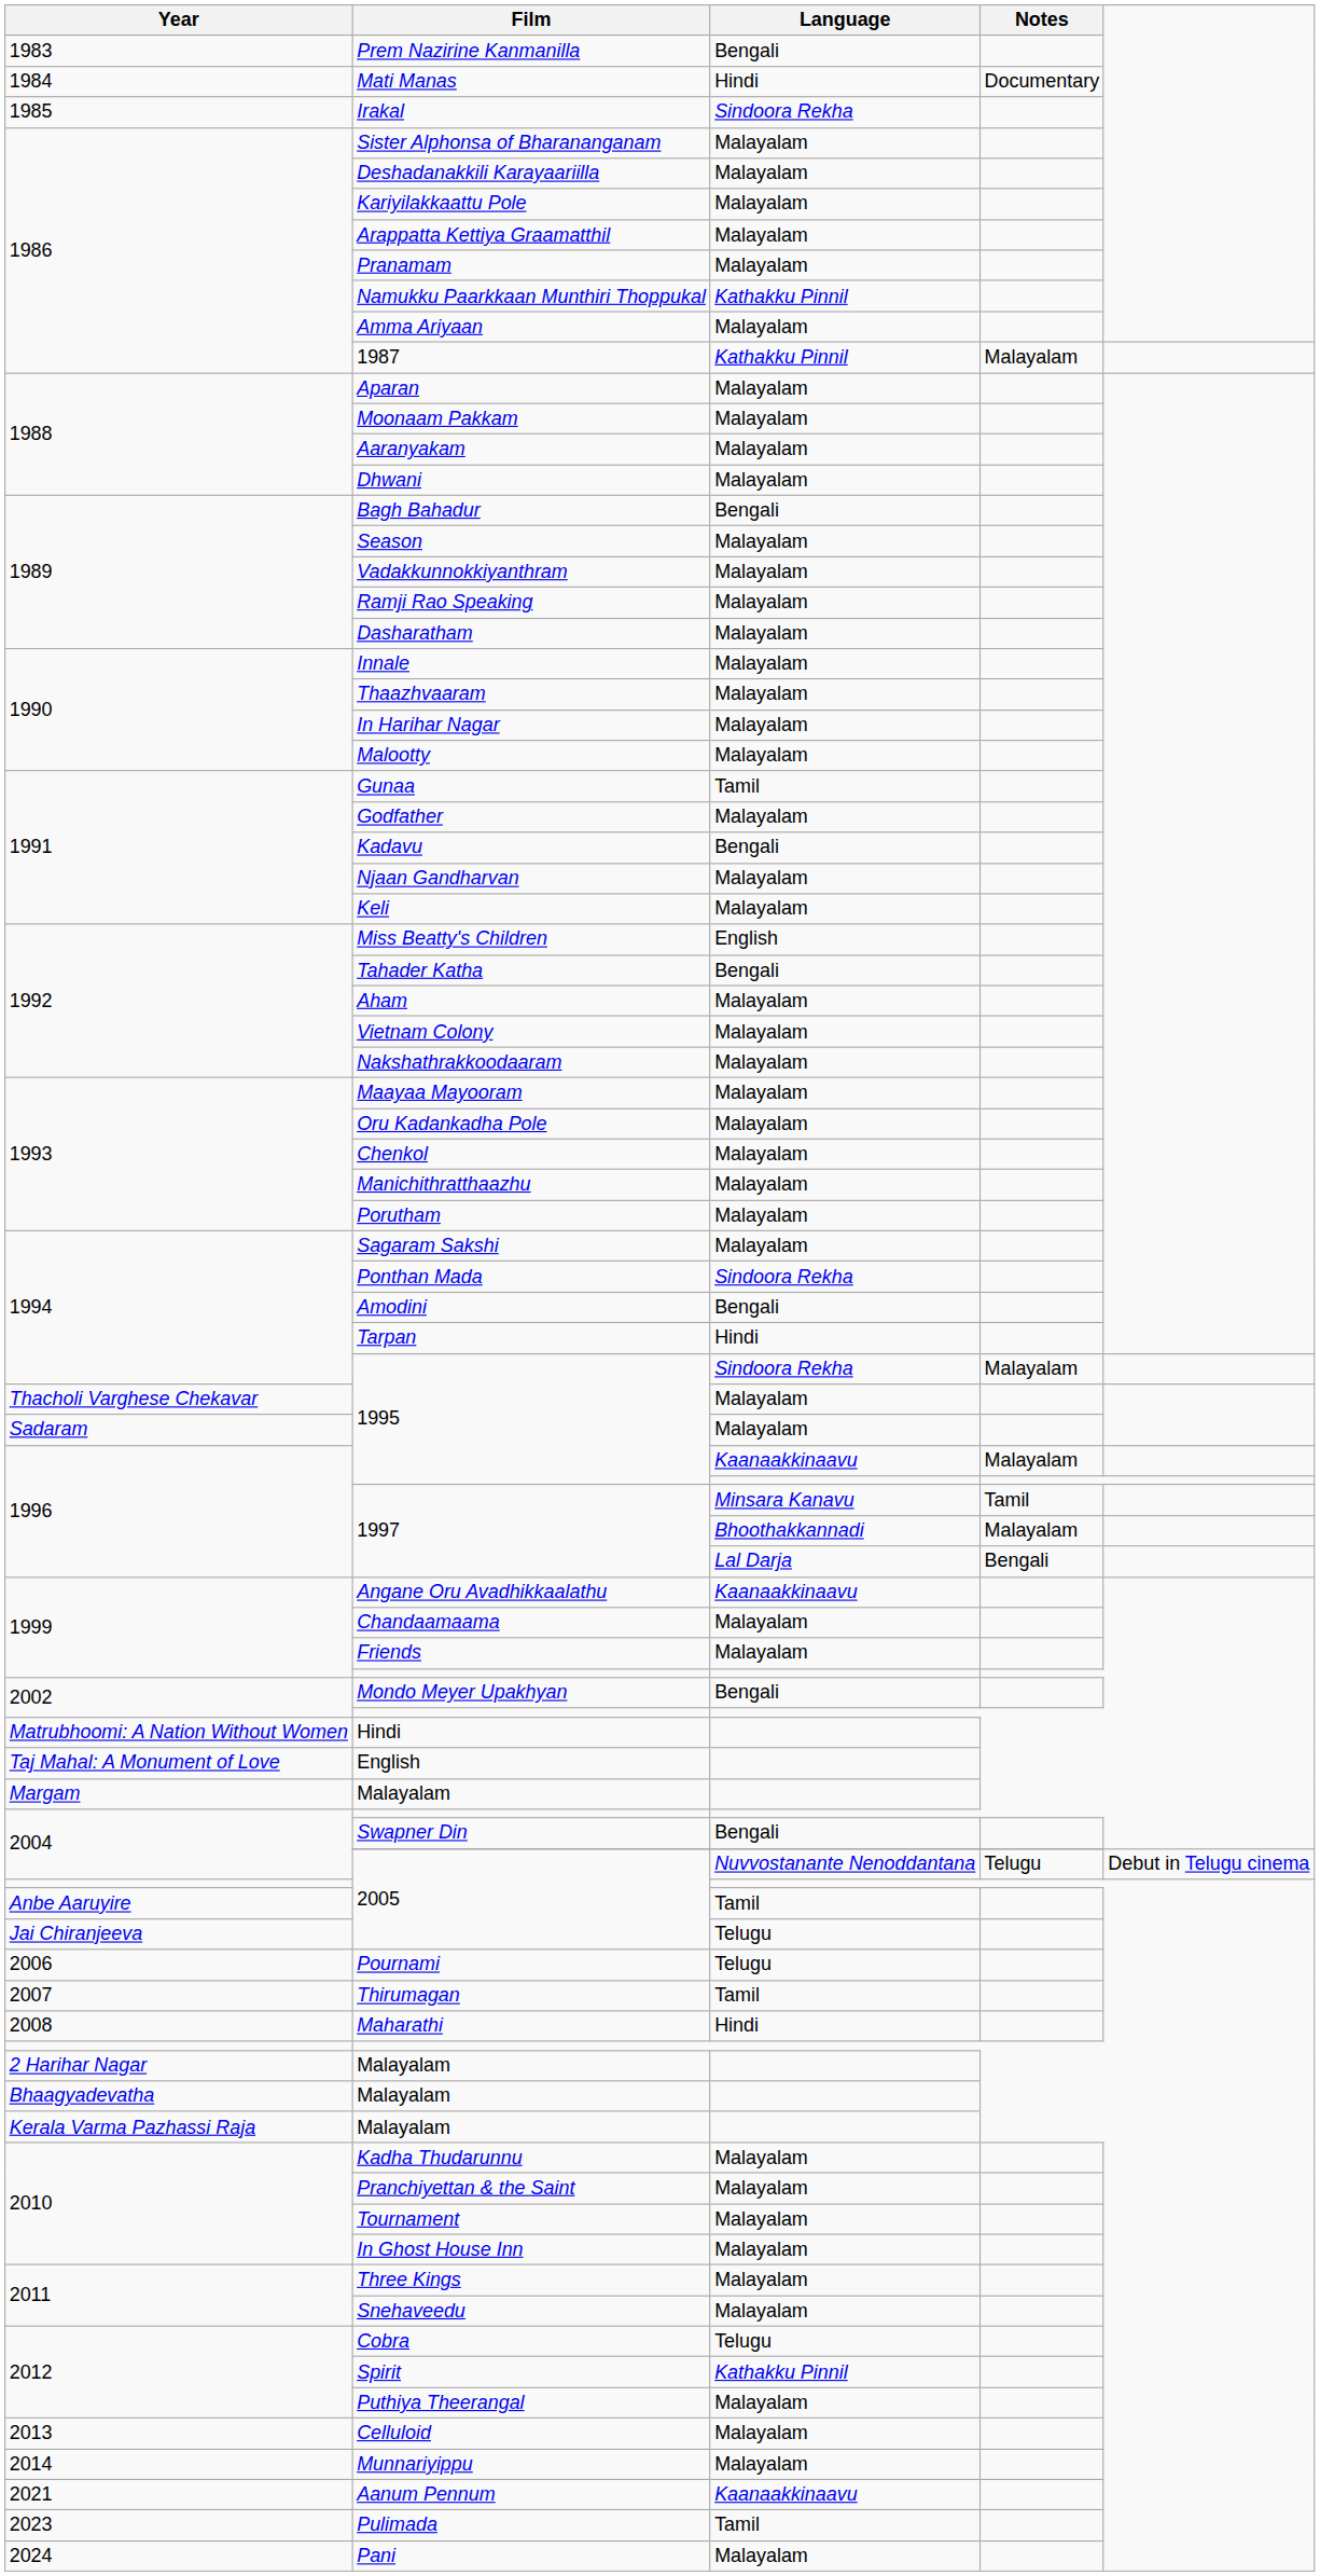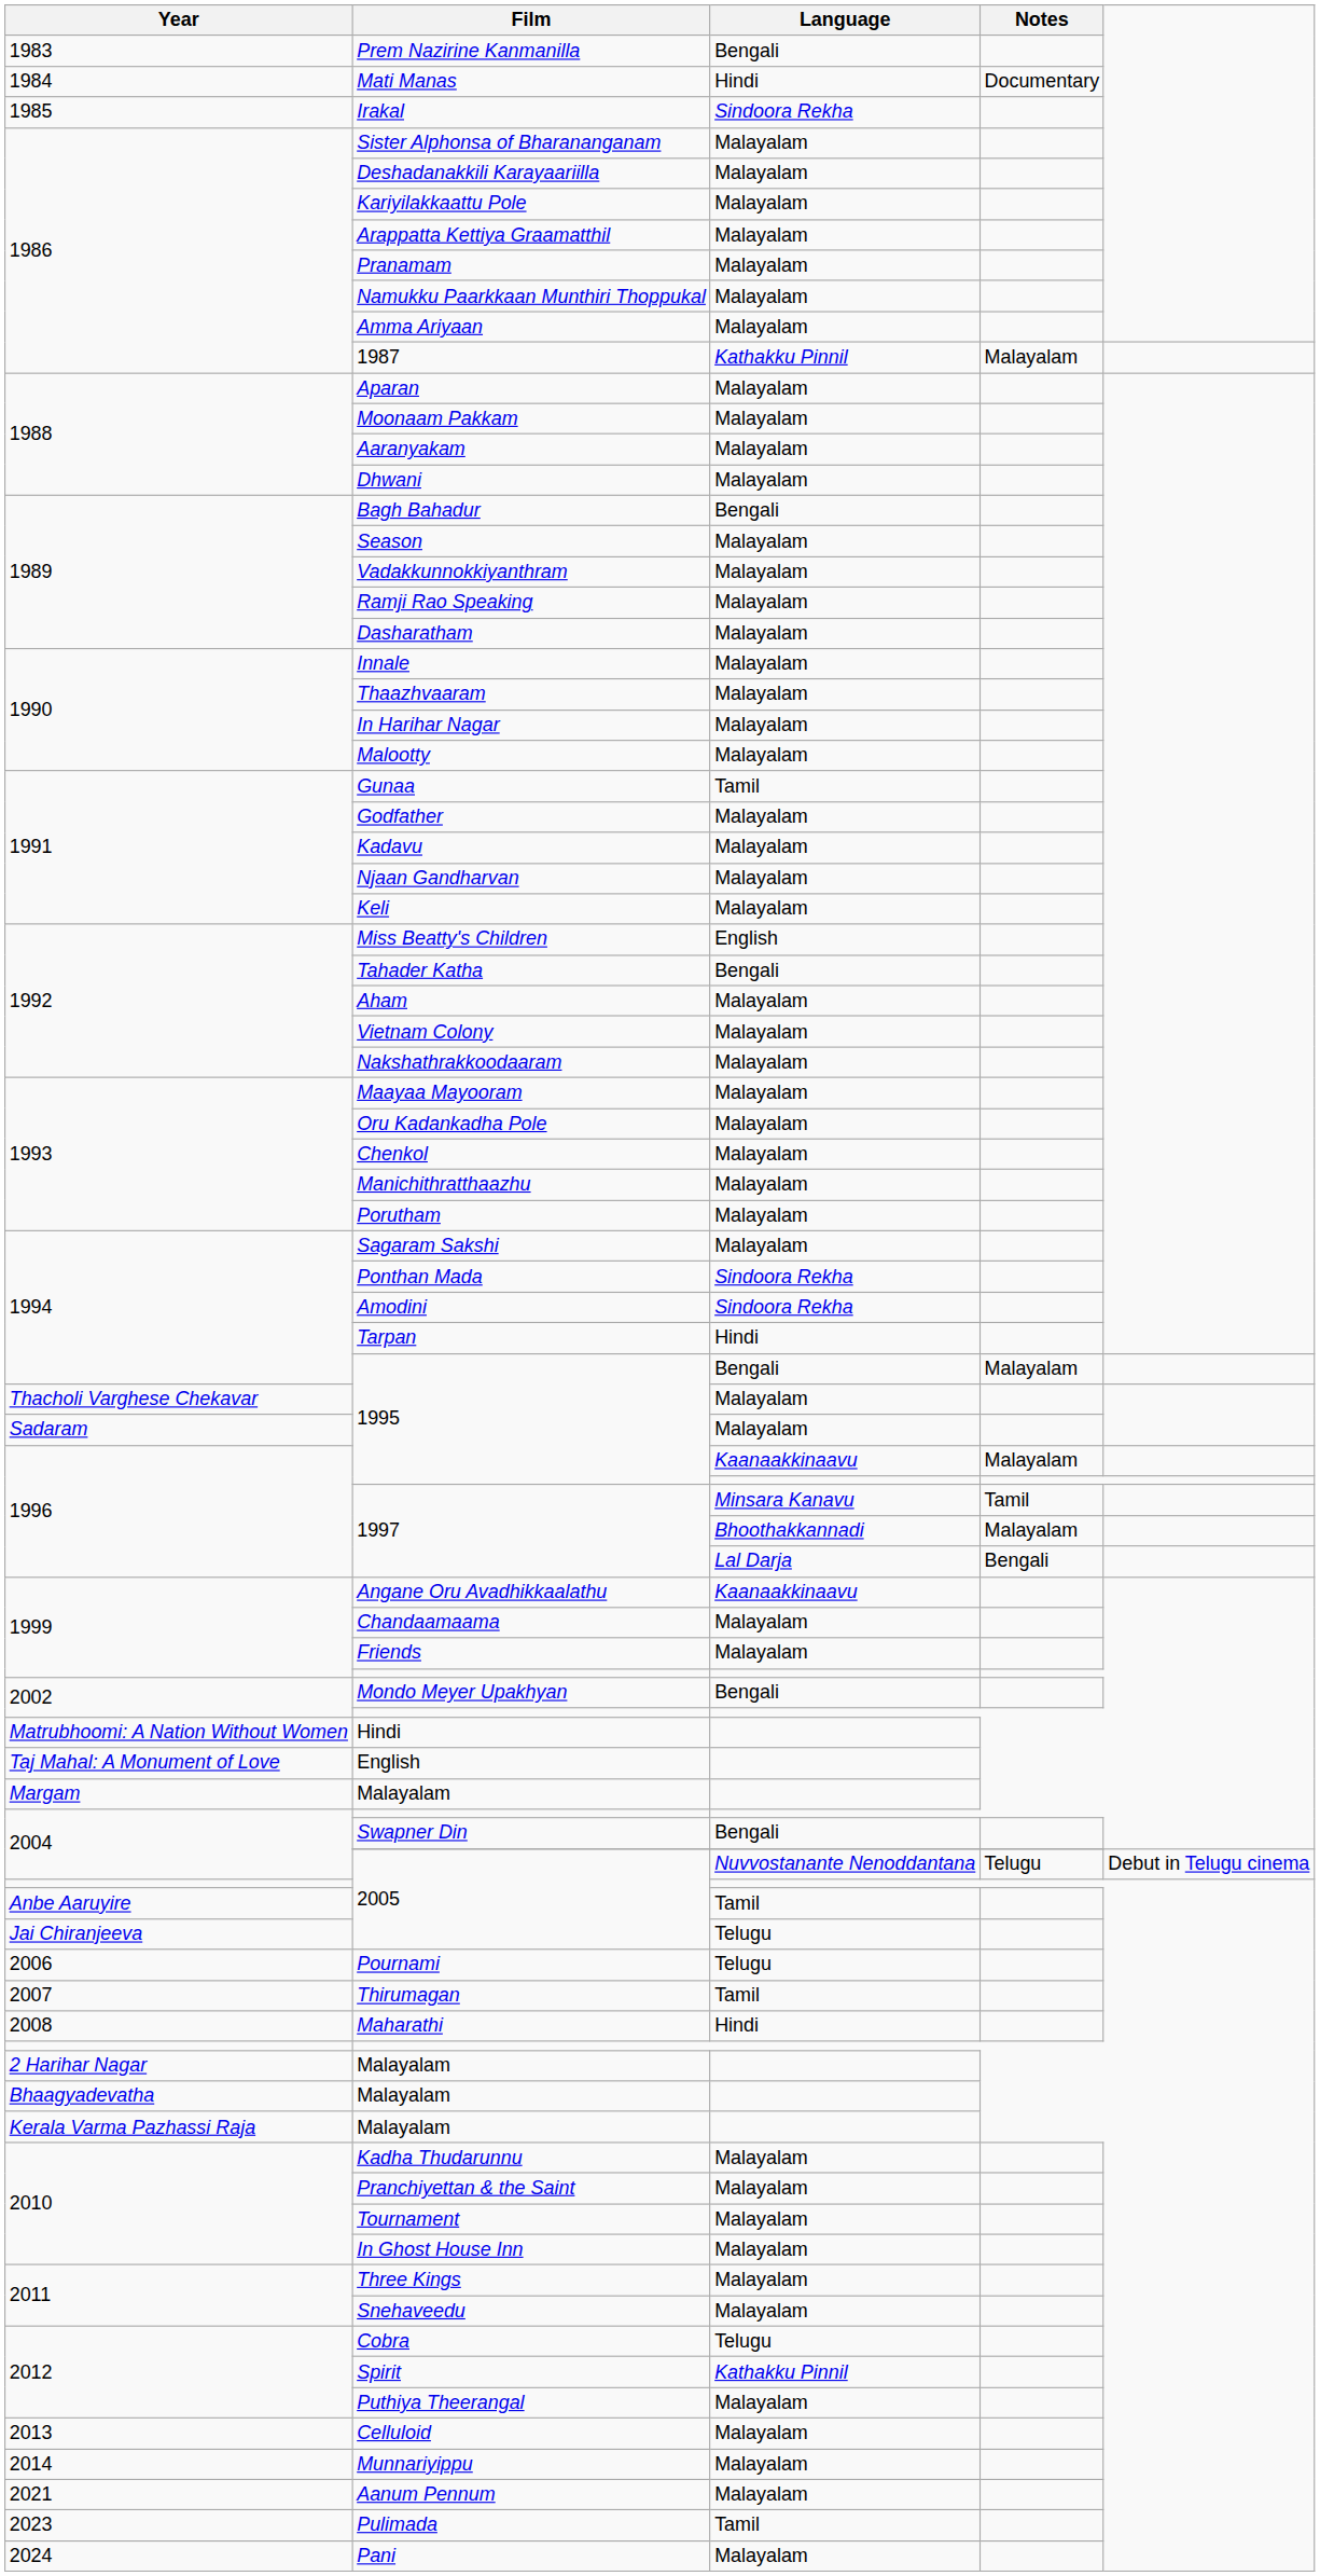Namukku Paarkkaan Munthiri Thoppukal | Language: Kathakku Pinnil -> Malayalam
Kadavu | Language: Bengali -> Malayalam
Amodini | Language: Bengali -> Sindoora Rekha
1994 / 1995 | Language: Sindoora Rekha -> Bengali
Aanum Pennum | Language: Kaanaakkinaavu -> Malayalam
